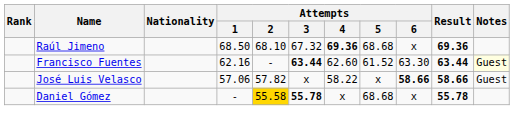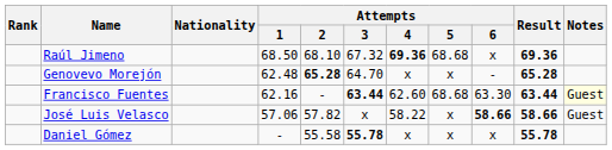+ row: Genovevo Morejón | 62.48 | 65.28 | 64.70 | x | x | - | 65.28
Francisco Fuentes | Attempts / 5: 61.52 -> 68.68
Daniel Gómez | Attempts / 2: gold background -> no background
Daniel Gómez | Attempts / 5: 68.68 -> x
